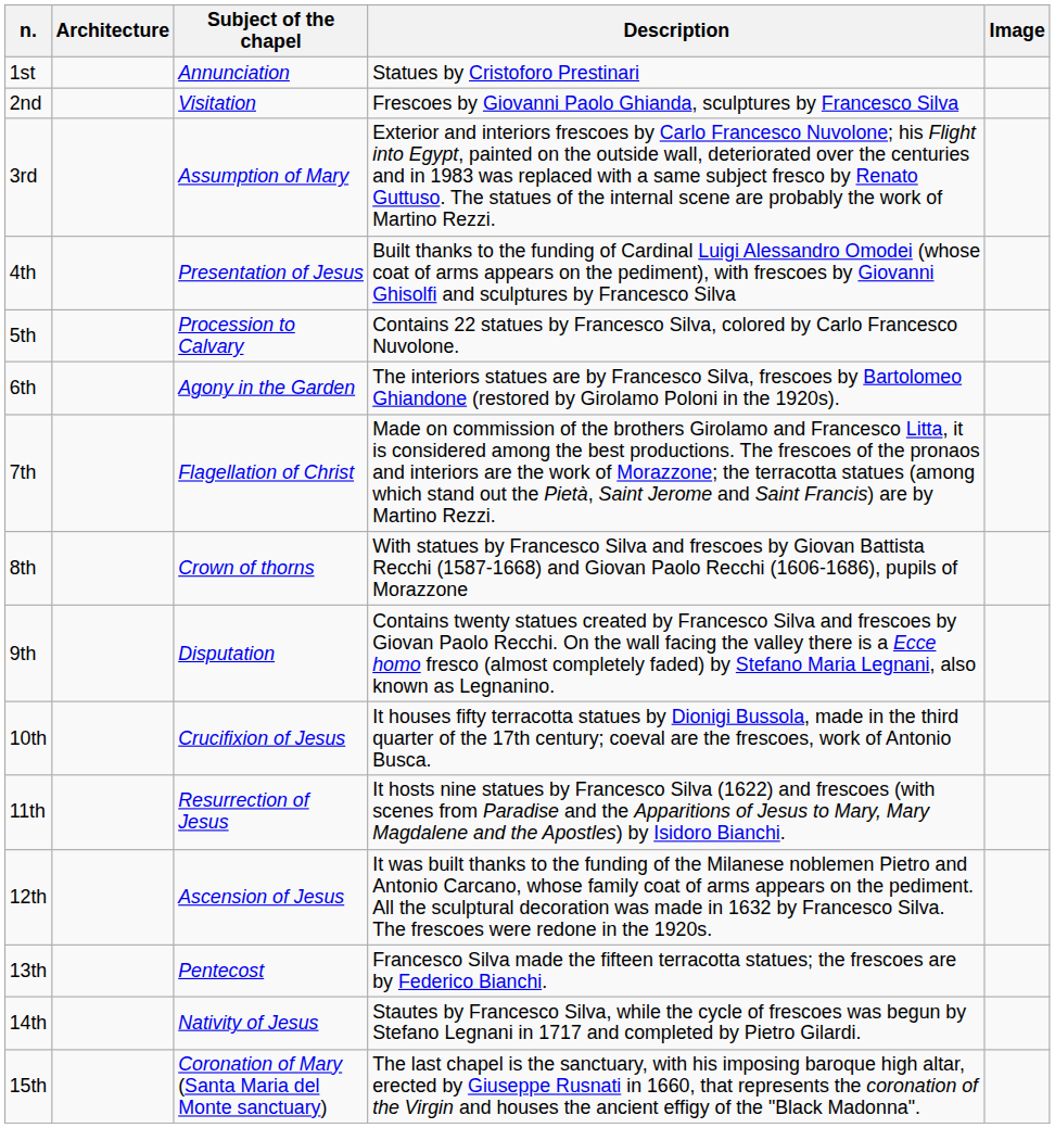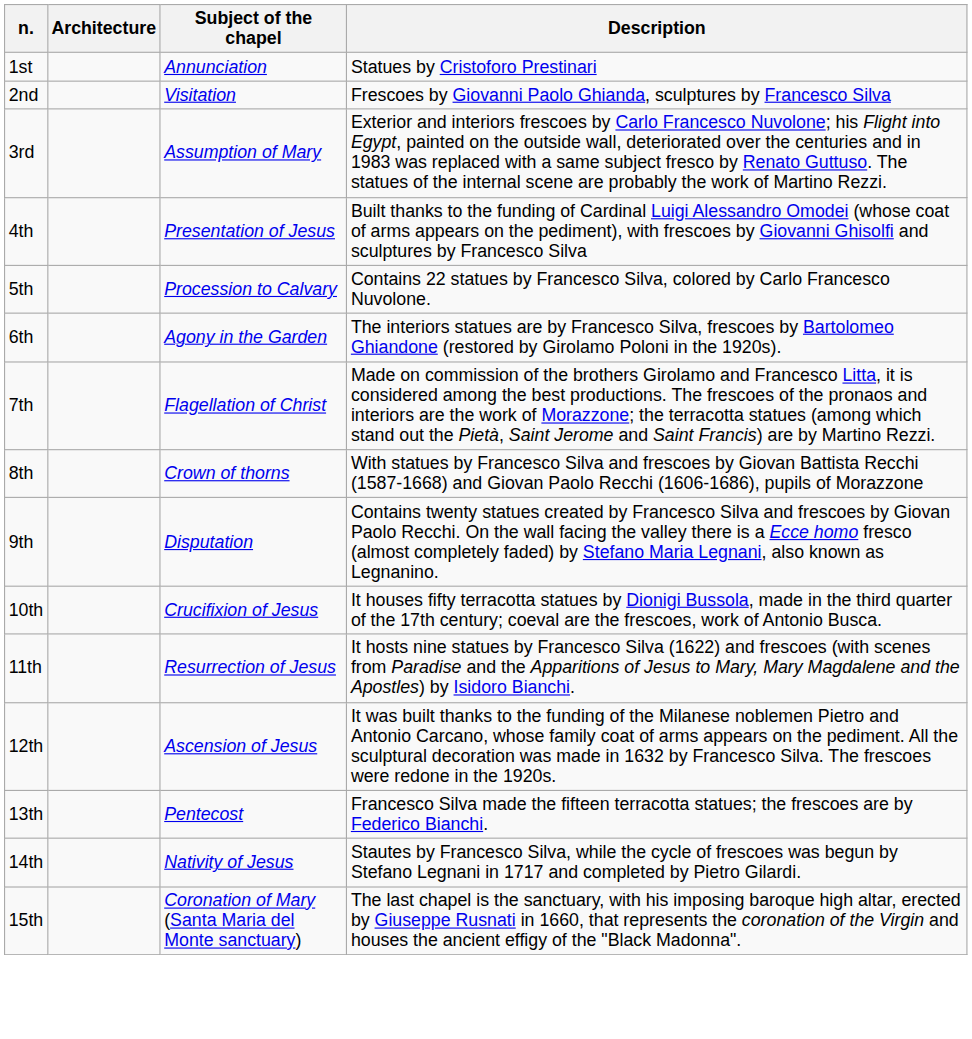- column: Image
